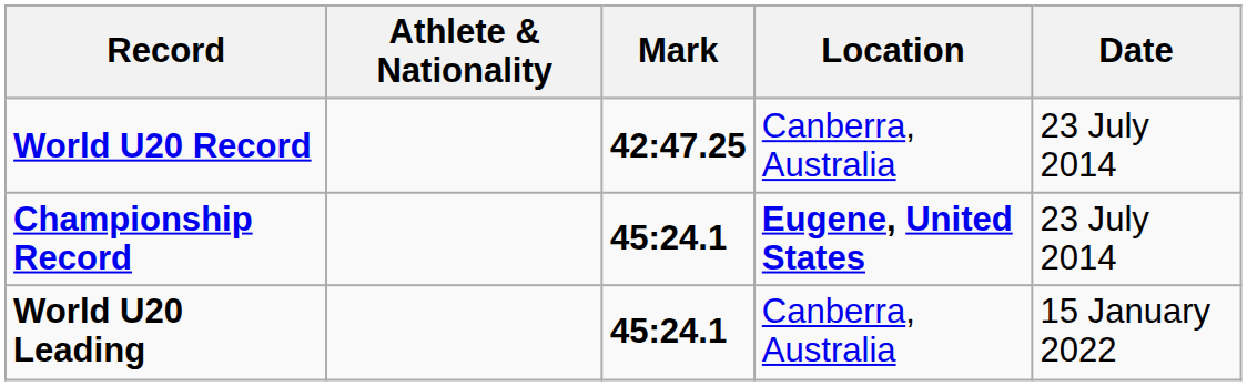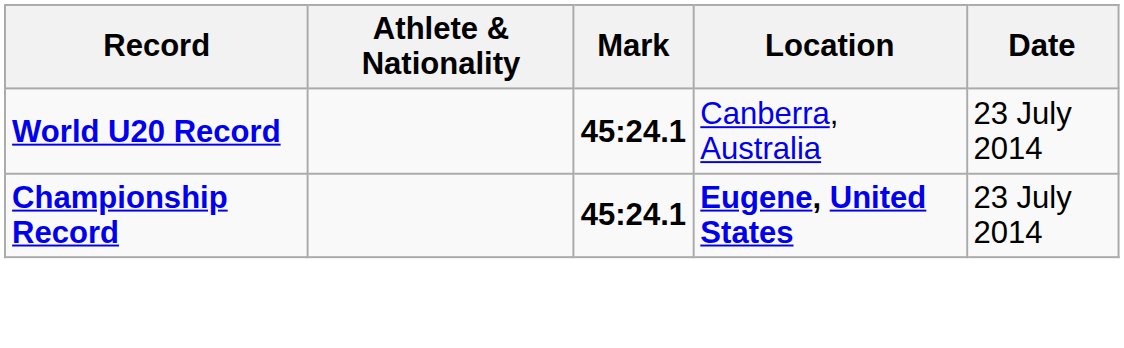World U20 Record | Mark: 42:47.25 -> 45:24.1
- row: World U20 Leading | 45:24.1 | Canberra, Australia | 15 January 2022
